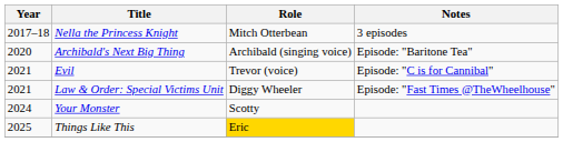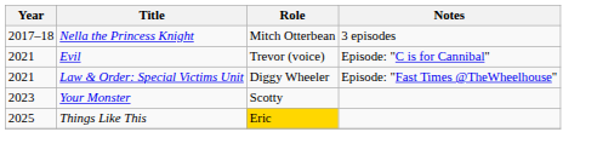- row: 2020 | Archibald's Next Big Thing | Archibald (singing voice) | Episode: "Baritone Tea"
Your Monster | Year: 2024 -> 2023
